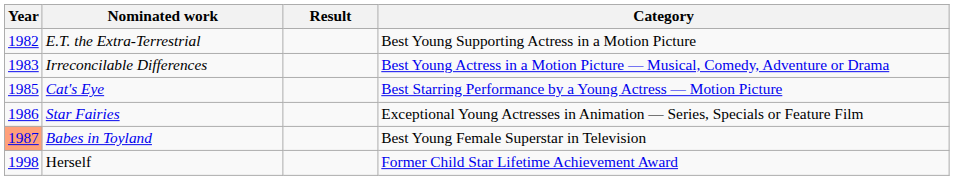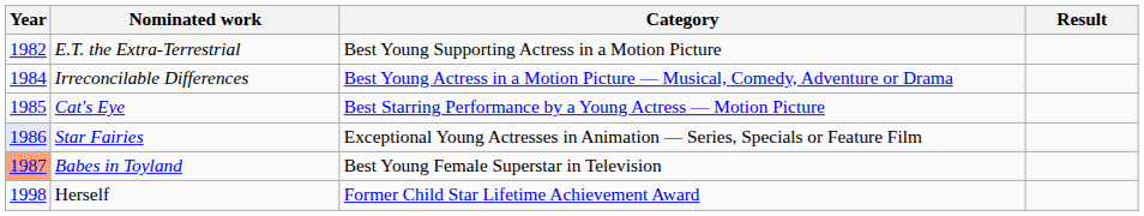columns swapped: Category <-> Result
Irreconcilable Differences | Year: 1983 -> 1984
Star Fairies | Year: no background -> lavender background
